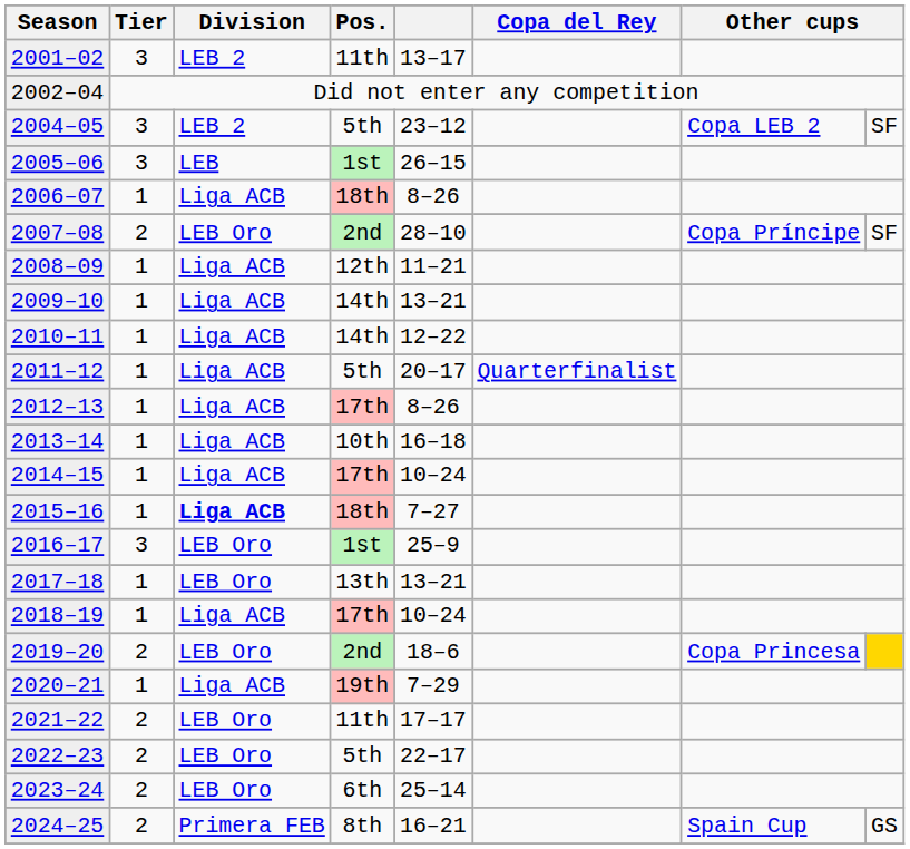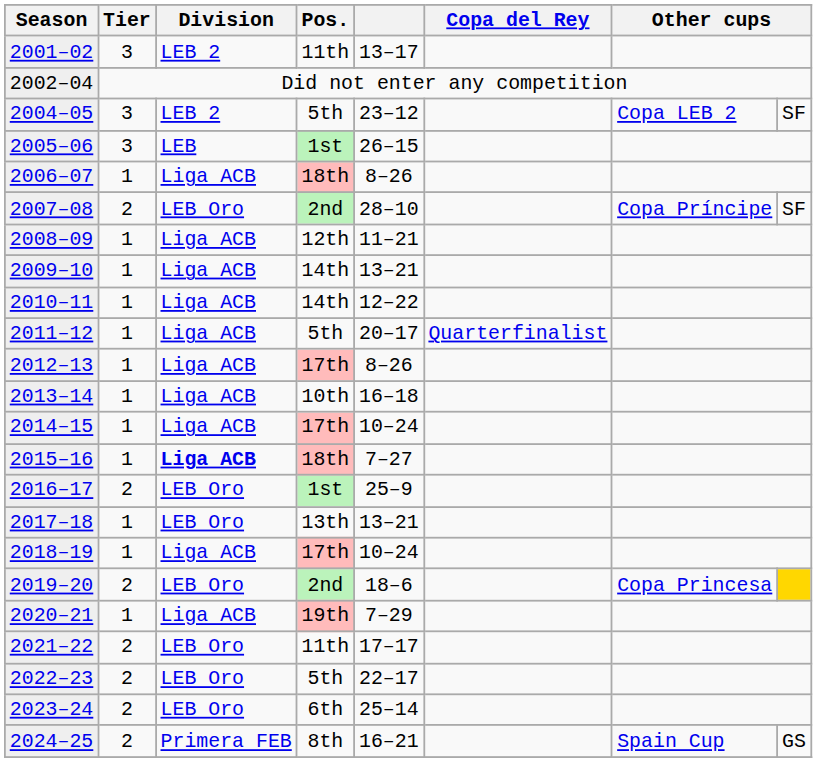2016–17 | Tier: 3 -> 2
